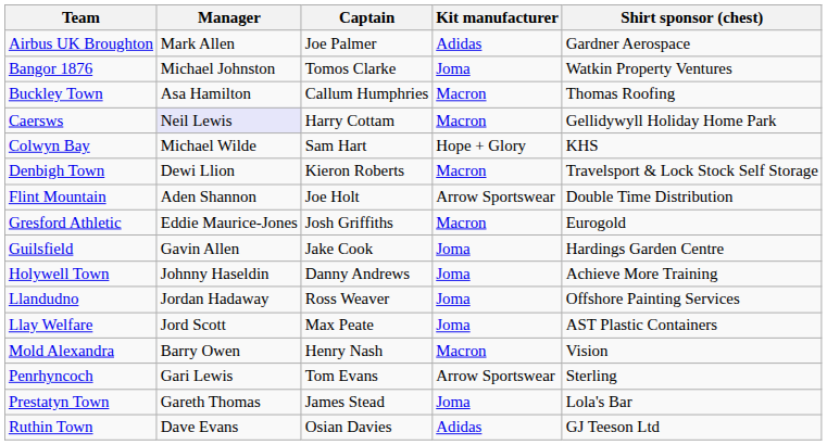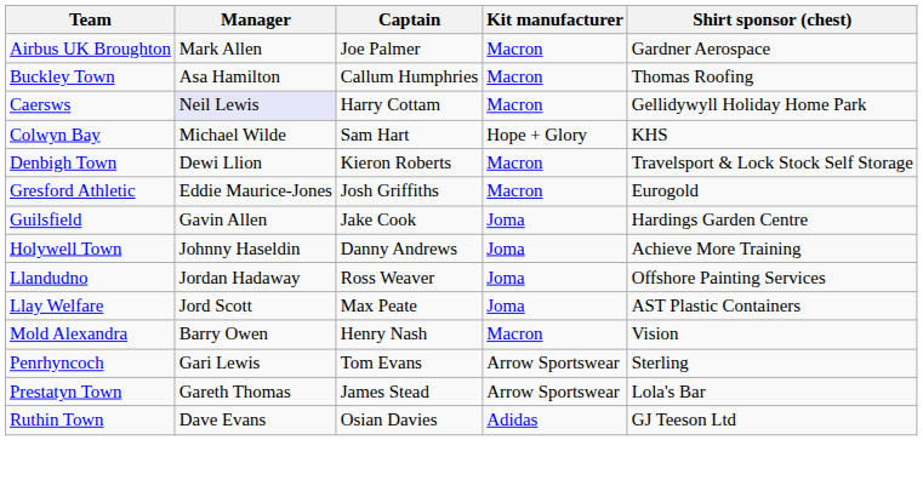Airbus UK Broughton | Kit manufacturer: Adidas -> Macron
- row: Bangor 1876 | Michael Johnston | Tomos Clarke | Joma | Watkin Property Ventures
- row: Flint Mountain | Aden Shannon | Joe Holt | Arrow Sportswear | Double Time Distribution
Prestatyn Town | Kit manufacturer: Joma -> Arrow Sportswear
